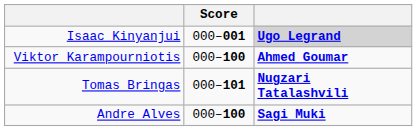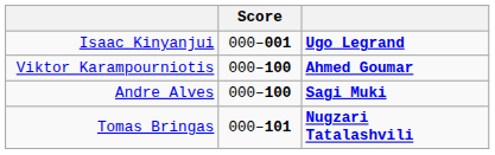Isaac Kinyanjui | column 3: lightgrey background -> no background
rows swapped: Tomas Bringas <-> Andre Alves
